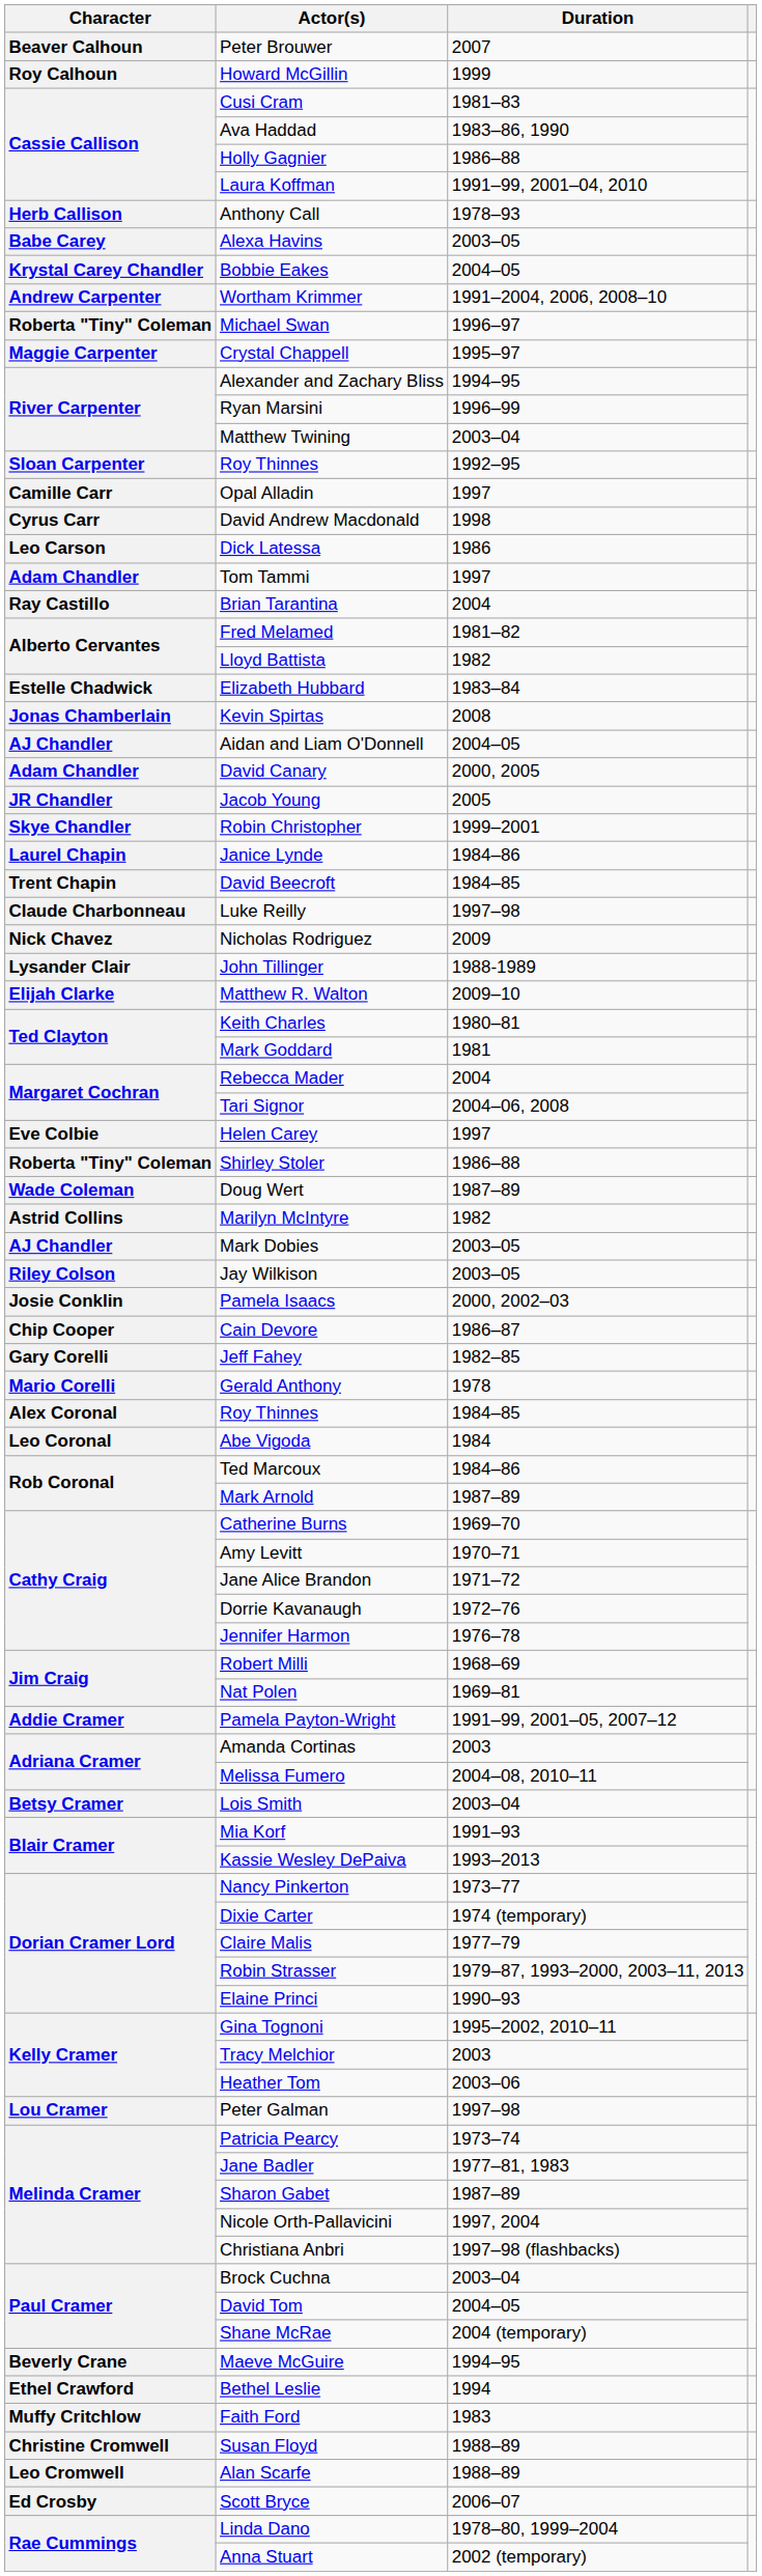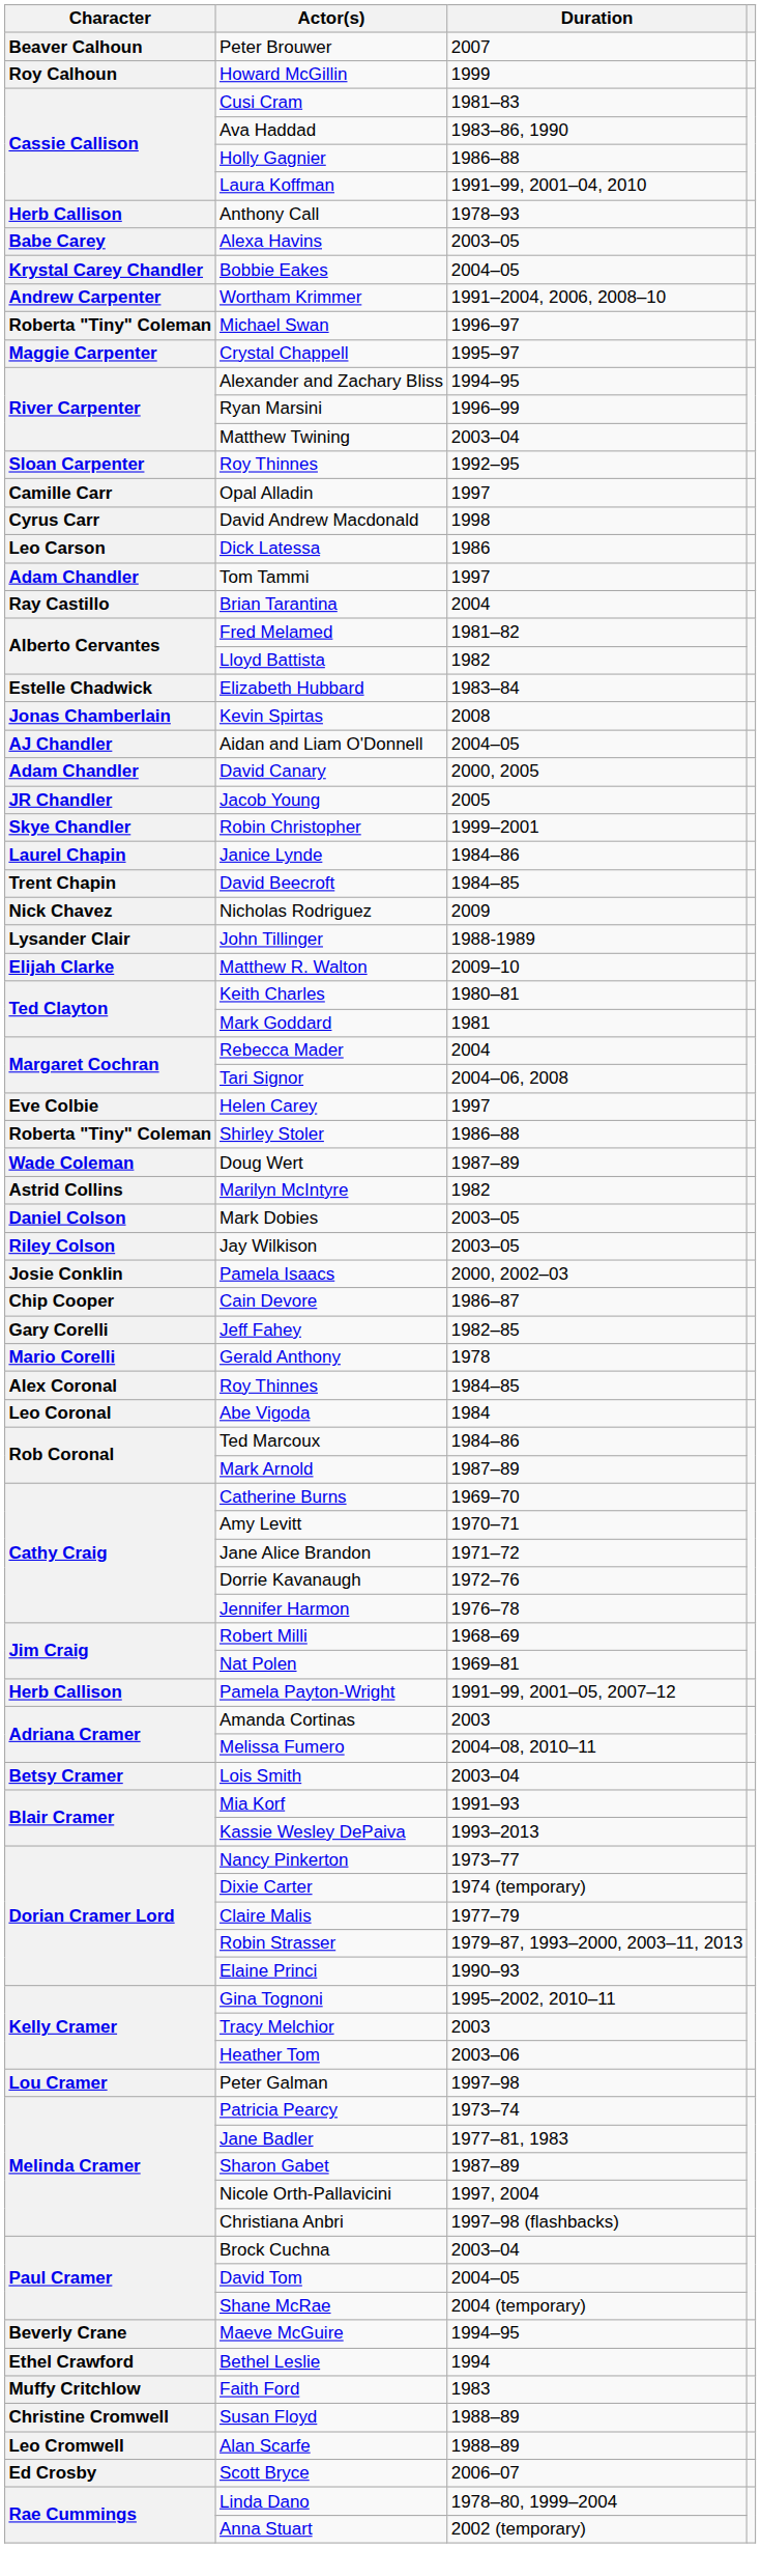- row: Claude Charbonneau | Luke Reilly | 1997–98
Mark Dobies | Character: AJ Chandler -> Daniel Colson
Pamela Payton-Wright | Character: Addie Cramer -> Herb Callison
